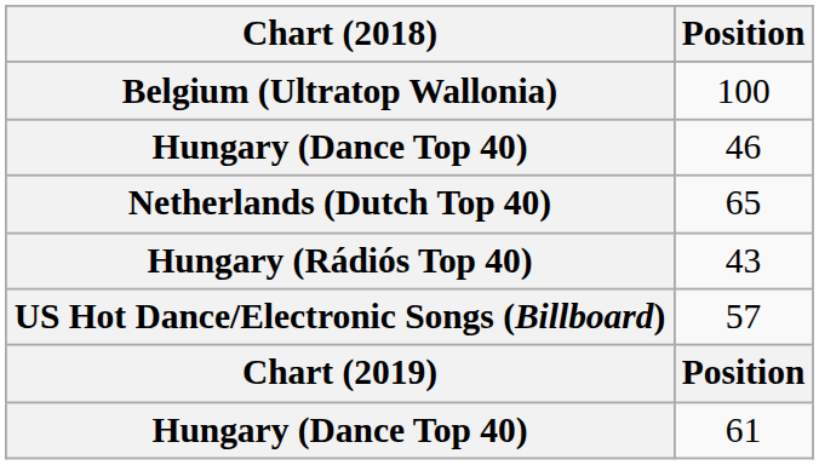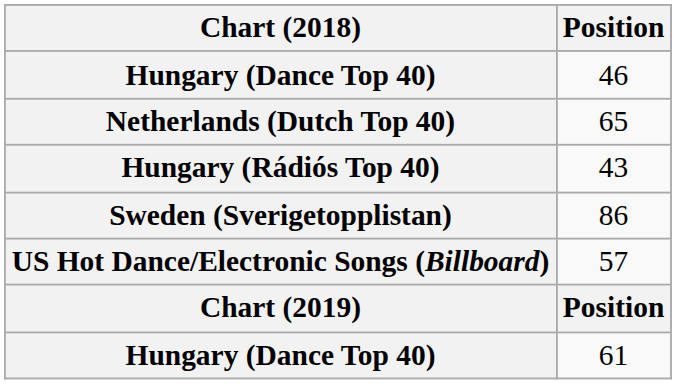- row: Belgium (Ultratop Wallonia) | 100
+ row: Sweden (Sverigetopplistan) | 86
